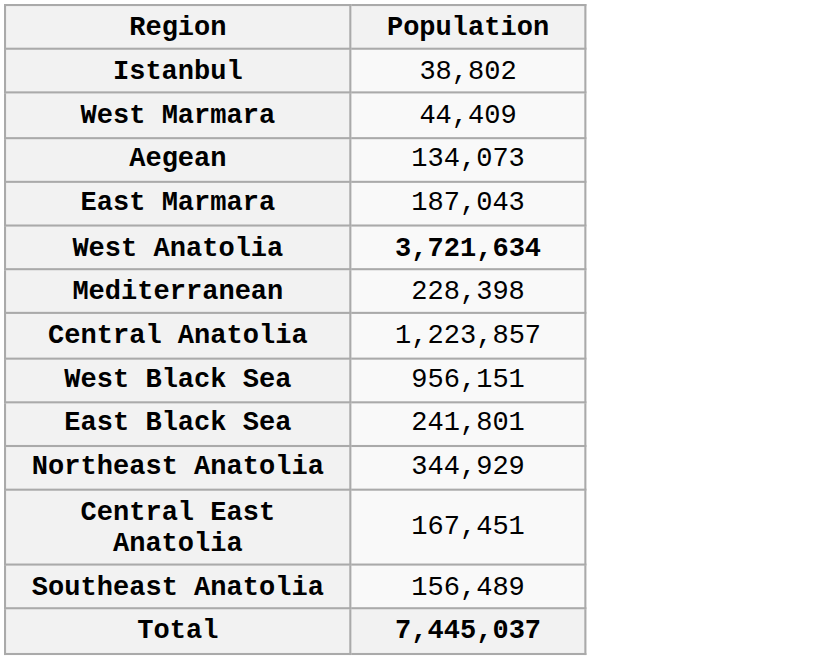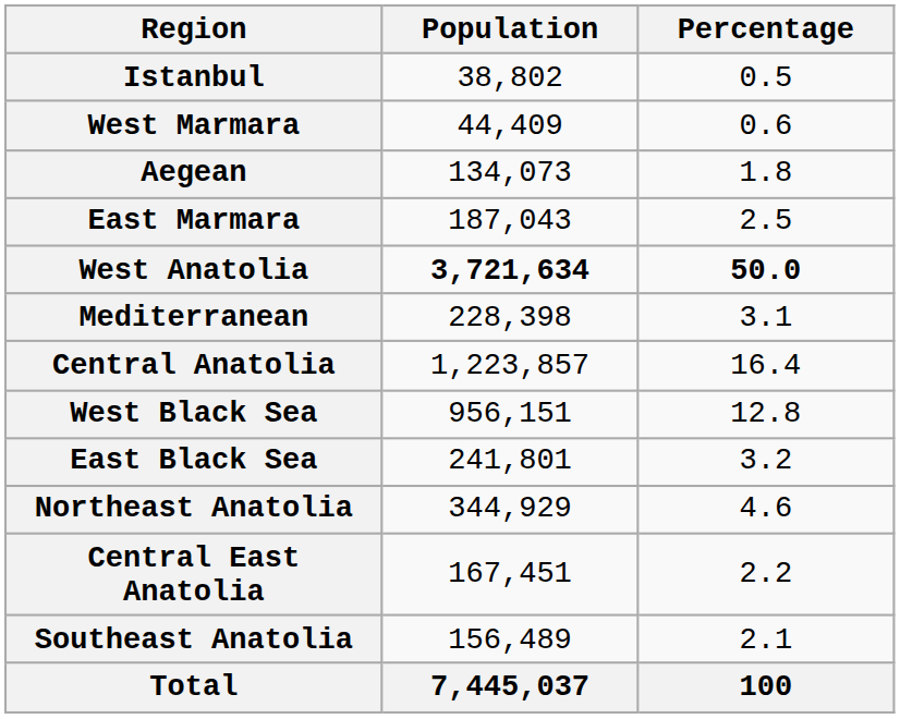+ column: Percentage | 0.5 | 0.6 | 1.8 | 2.5 | 50.0 | 3.1 | 16.4 | 12.8 | 3.2 | 4.6 | 2.2 | 2.1 | 100
